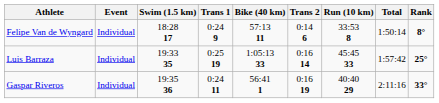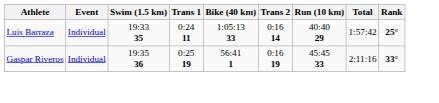- row: Felipe Van de Wyngard | Individual | 18:28 17 | 0:24 9 | 57:13 11 | 0:14 6 | 33:53 8 | 1:50:14 | 8°
Luis Barraza | Trans 1: 0:25 19 -> 0:24 11
Luis Barraza | Run (10 km): 45:45 33 -> 40:40 29
Gaspar Riveros | Trans 1: 0:24 11 -> 0:25 19
Gaspar Riveros | Run (10 km): 40:40 29 -> 45:45 33
